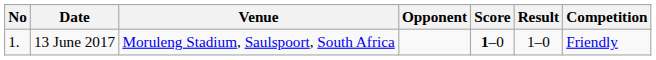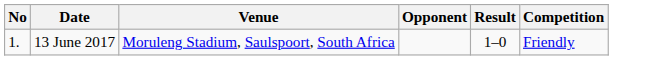- column: Score | 1–0
